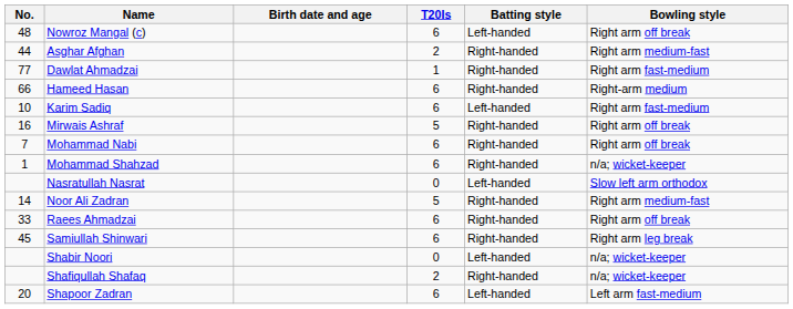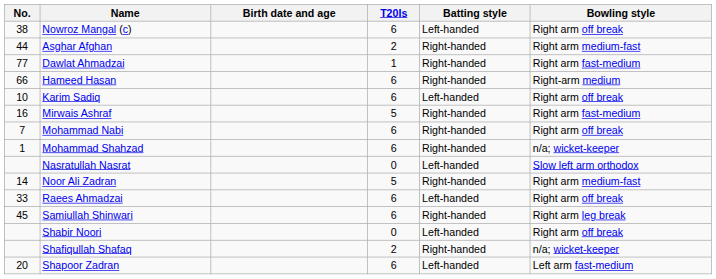Nowroz Mangal (c) | No.: 48 -> 38
Karim Sadiq | Bowling style: Right arm fast-medium -> Right arm off break
Mirwais Ashraf | Bowling style: Right arm off break -> Right arm fast-medium
Raees Ahmadzai | Batting style: Right-handed -> Left-handed
Shabir Noori | Bowling style: n/a; wicket-keeper -> Right arm off break
